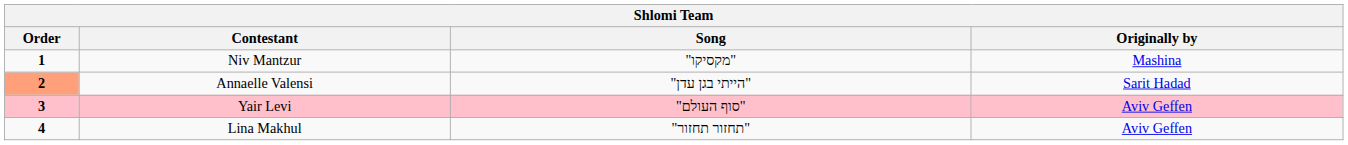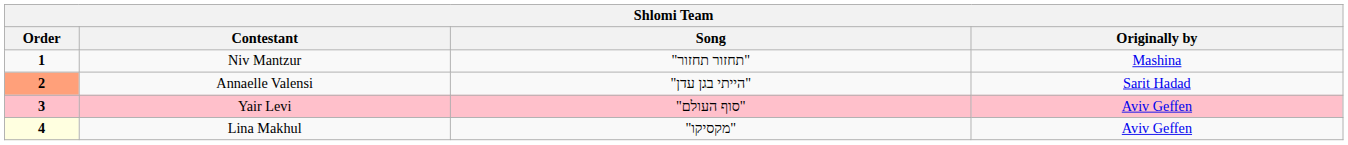Niv Mantzur | Song: "מקסיקו" -> "תחזור תחזור"
Lina Makhul | Order: no background -> lightyellow background
Lina Makhul | Song: "תחזור תחזור" -> "מקסיקו"
